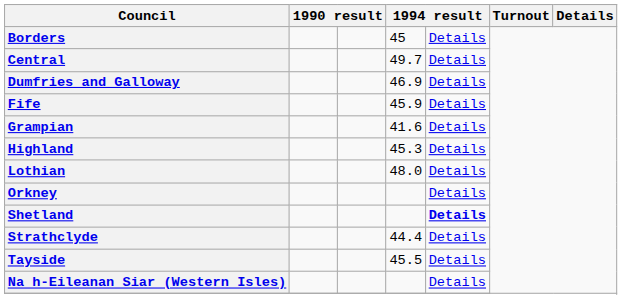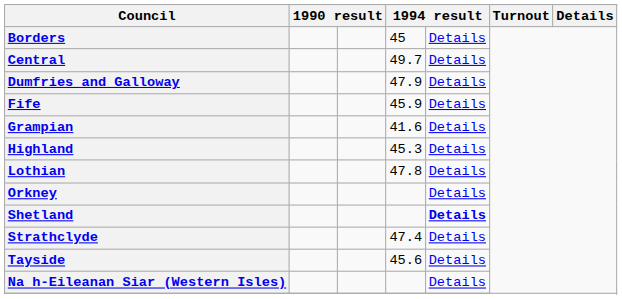Dumfries and Galloway | column 4: 46.9 -> 47.9
Lothian | column 4: 48.0 -> 47.8
Strathclyde | column 4: 44.4 -> 47.4
Tayside | column 4: 45.5 -> 45.6
